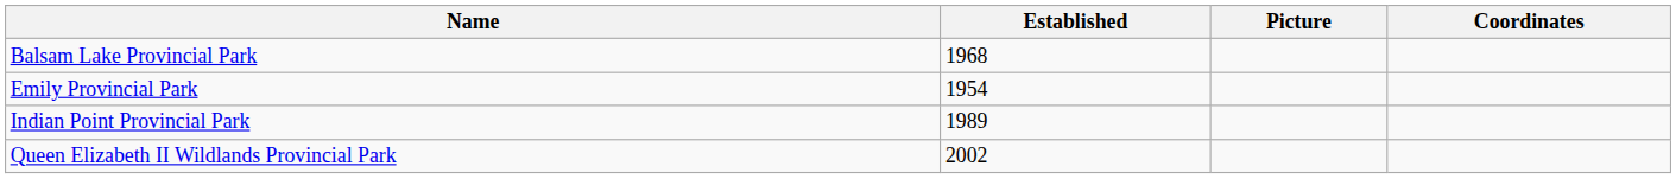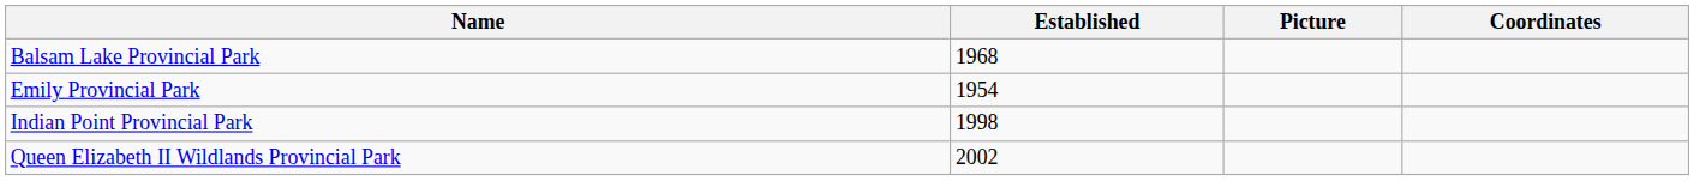Indian Point Provincial Park | Established: 1989 -> 1998
